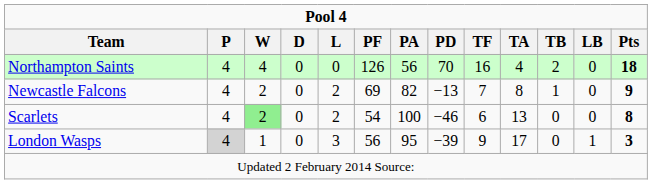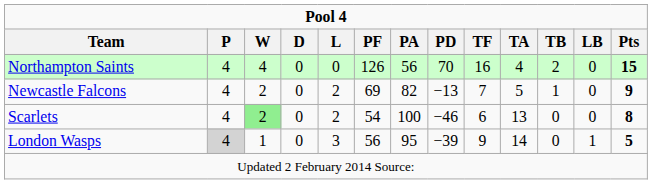Northampton Saints | Pts: 18 -> 15
Newcastle Falcons | TA: 8 -> 5
London Wasps | TA: 17 -> 14
London Wasps | Pts: 3 -> 5
